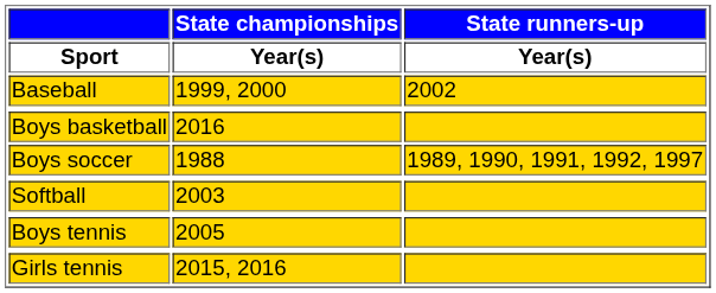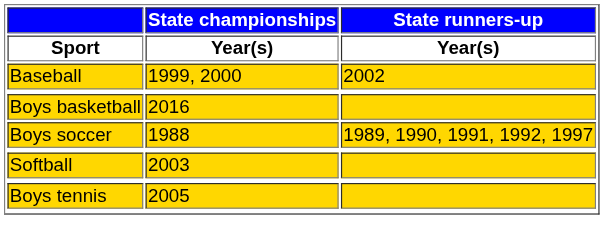- row: Girls tennis | 2015, 2016
